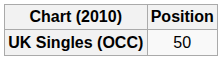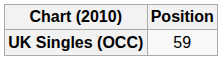UK Singles (OCC) | Position: 50 -> 59
